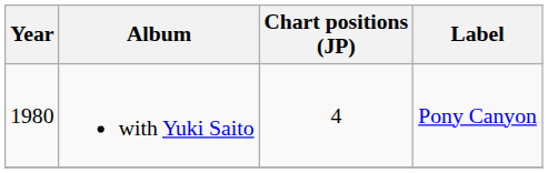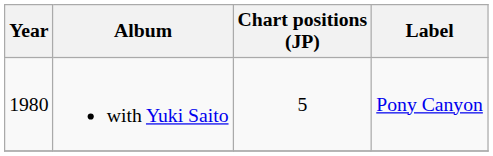with Yuki Saito | Chart positions (JP): 4 -> 5
